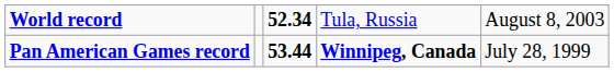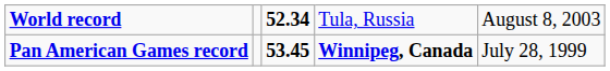Pan American Games record | column 3: 53.44 -> 53.45
